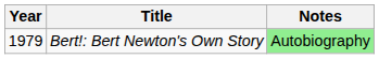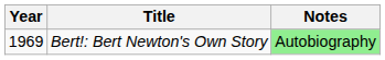Bert!: Bert Newton's Own Story | Year: 1979 -> 1969
